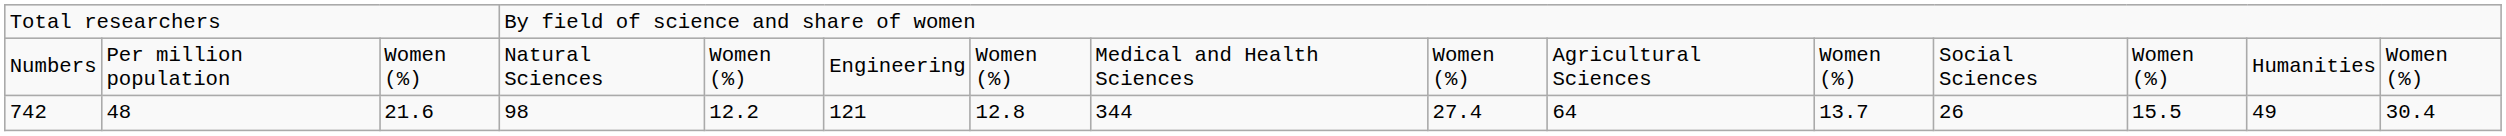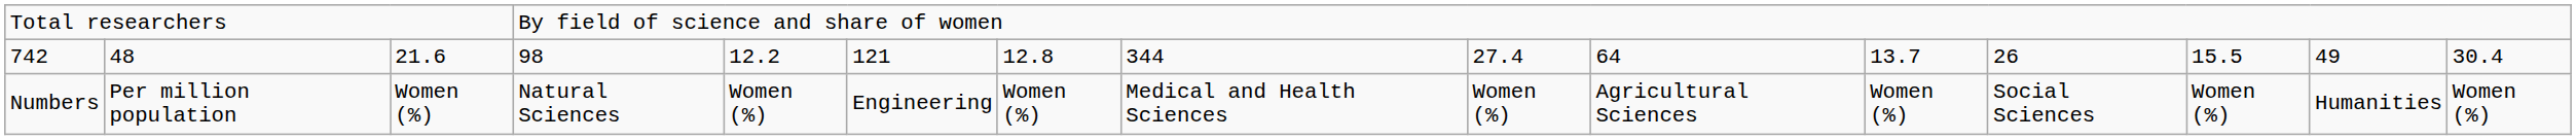rows swapped: Numbers <-> 742
